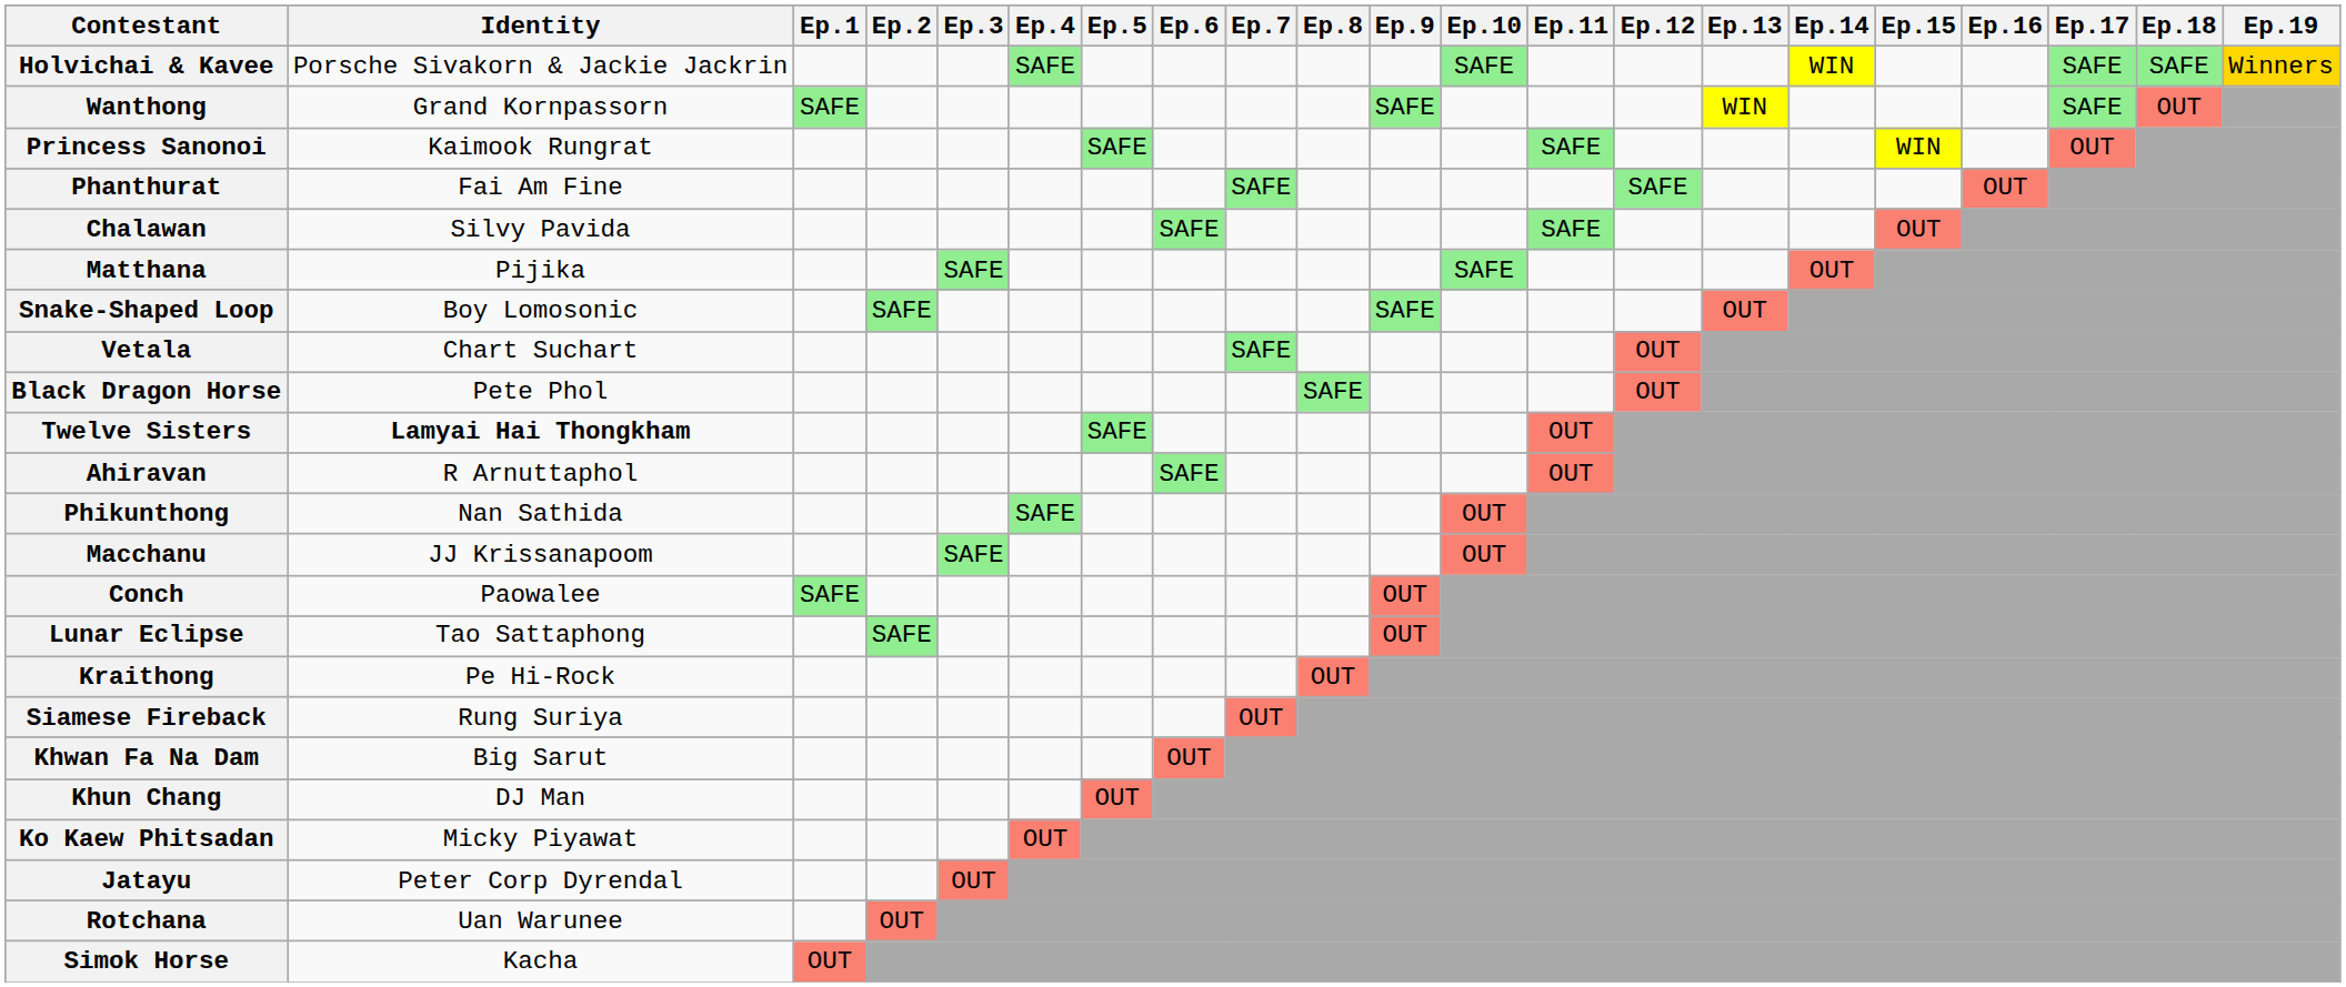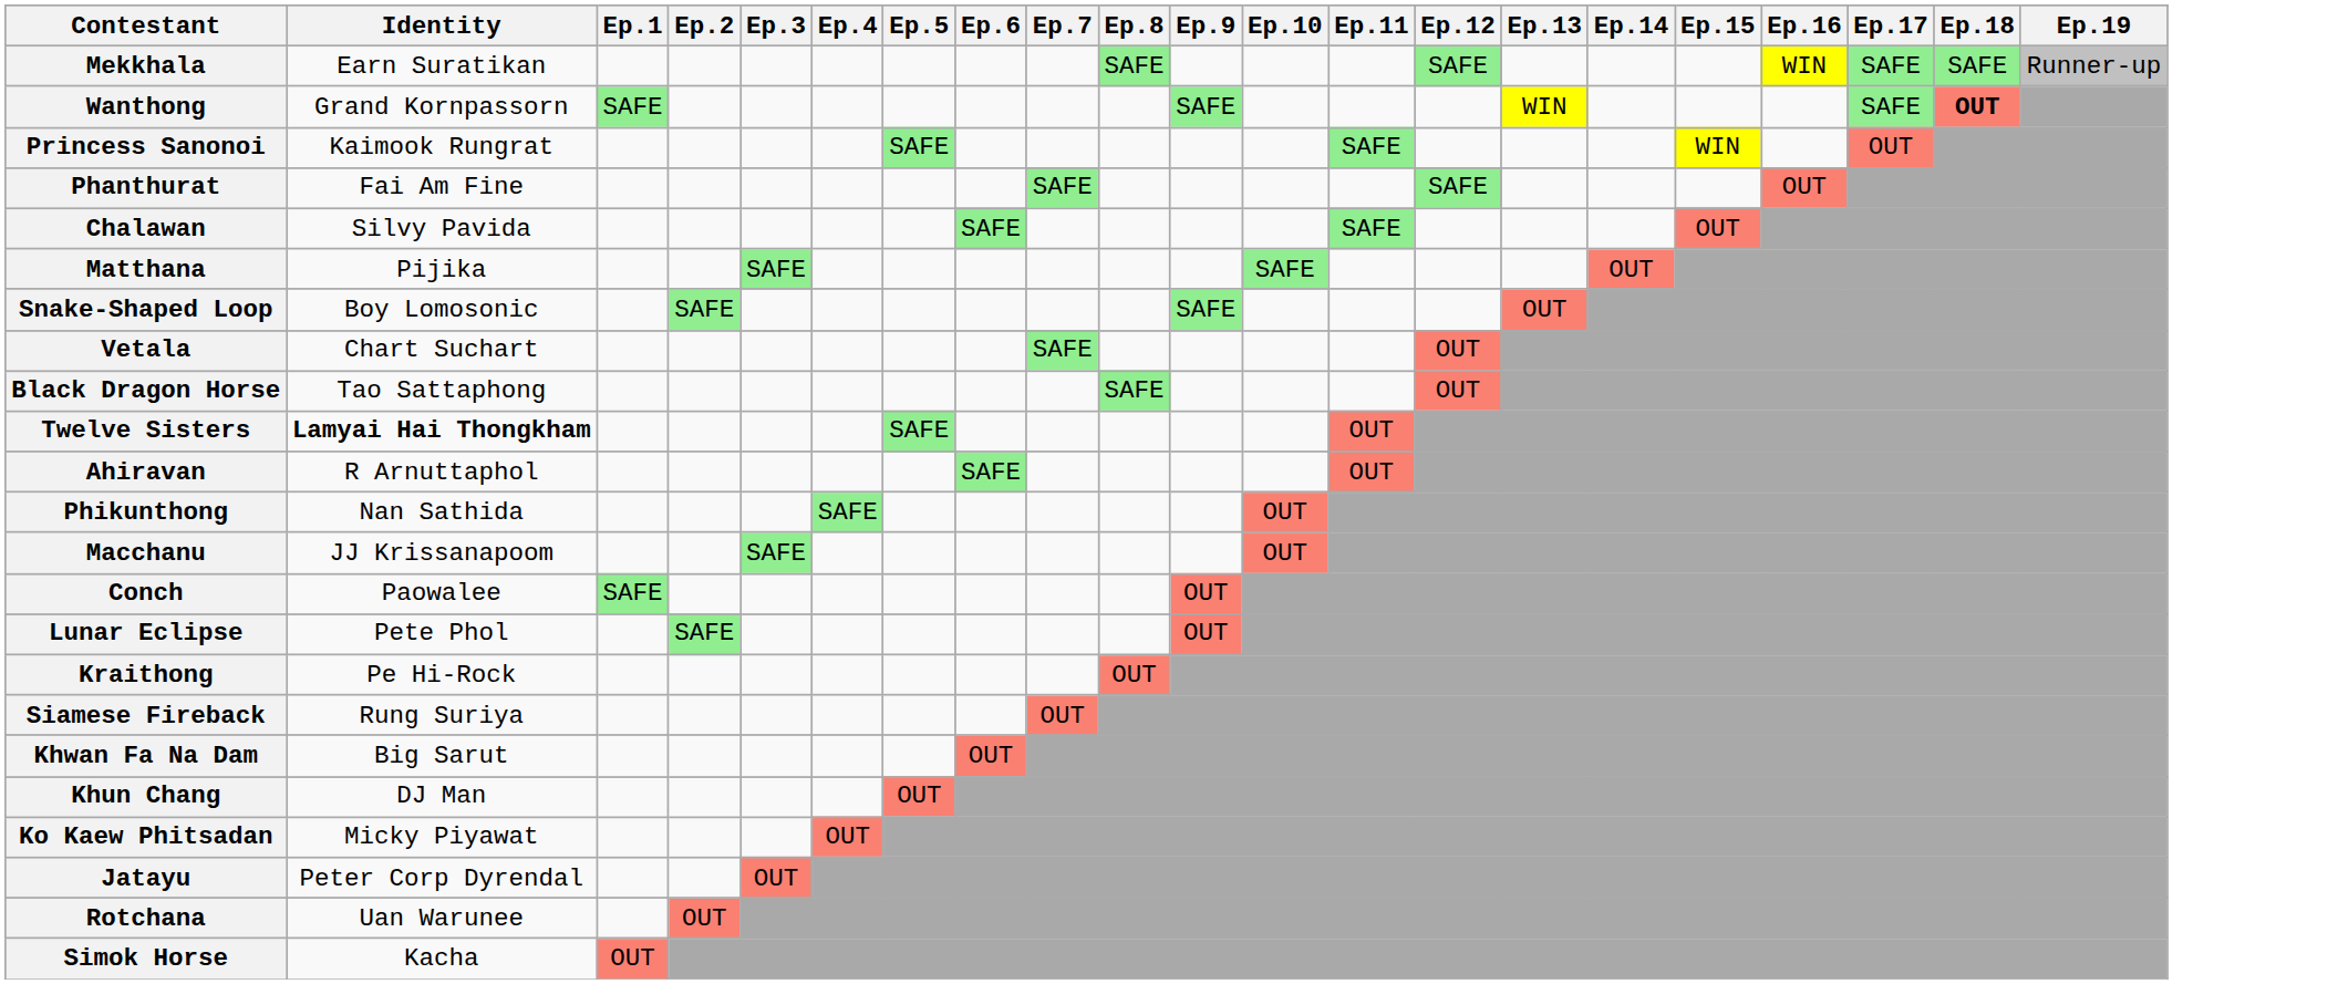- row: Holvichai & Kavee | Porsche Sivakorn & Jackie Jackrin | SAFE | SAFE | WIN | SAFE | SAFE | Winners
+ row: Mekkhala | Earn Suratikan | SAFE | SAFE | WIN | SAFE | SAFE | Runner-up
Wanthong | Ep.18: normal -> bold
Black Dragon Horse | Identity: Pete Phol -> Tao Sattaphong
Lunar Eclipse | Identity: Tao Sattaphong -> Pete Phol
